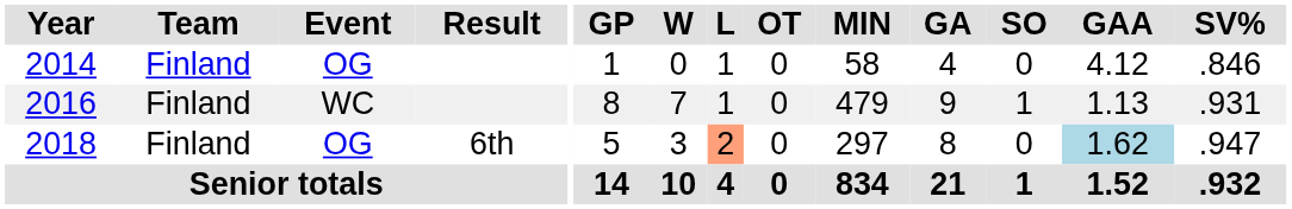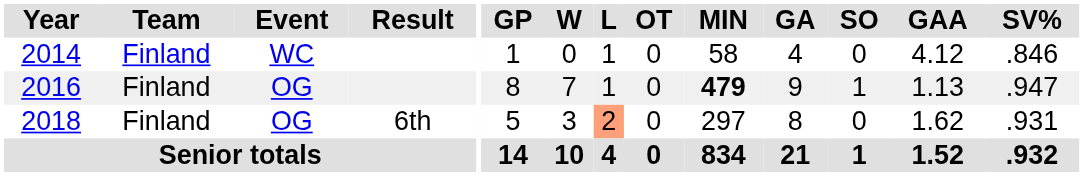2014 | Event: OG -> WC
2016 | Event: WC -> OG
2016 | MIN: normal -> bold
2016 | SV%: .931 -> .947
2018 | GAA: lightblue background -> no background
2018 | SV%: .947 -> .931
